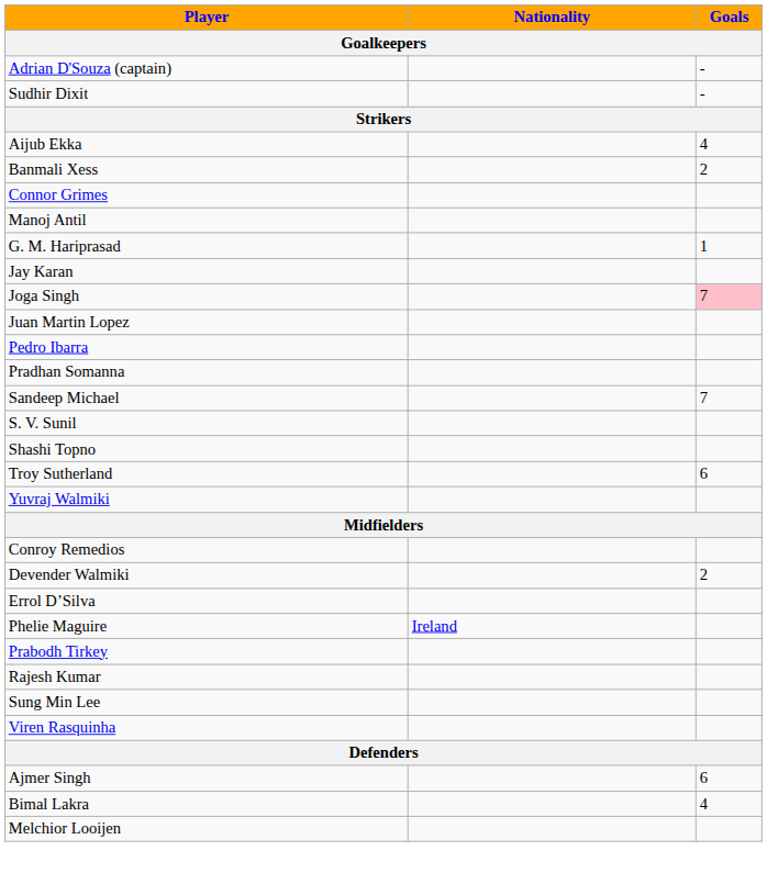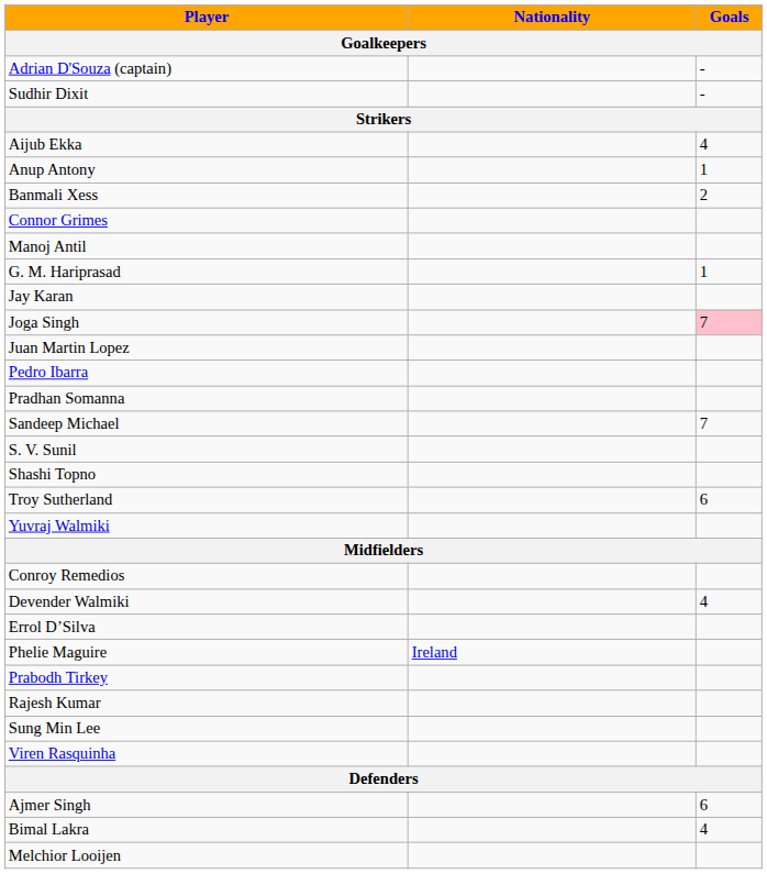+ row: Anup Antony | 1
Devender Walmiki | Goals: 2 -> 4
